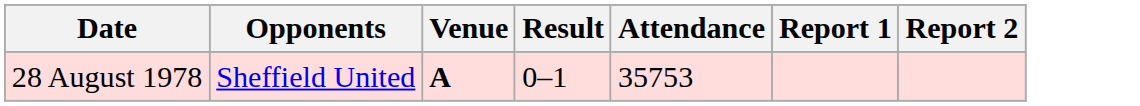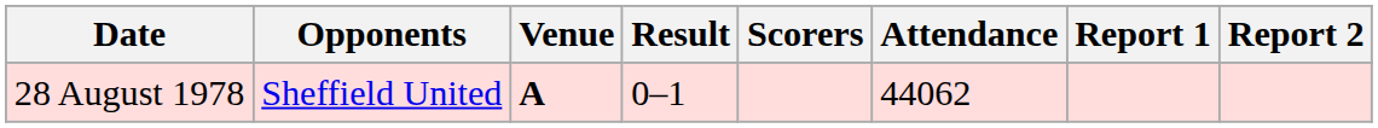+ column: Scorers
28 August 1978 | Attendance: 35753 -> 44062
